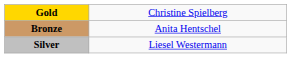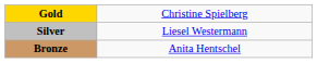rows swapped: Silver <-> Bronze
